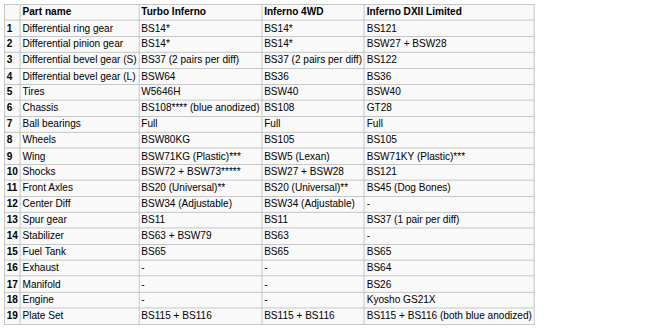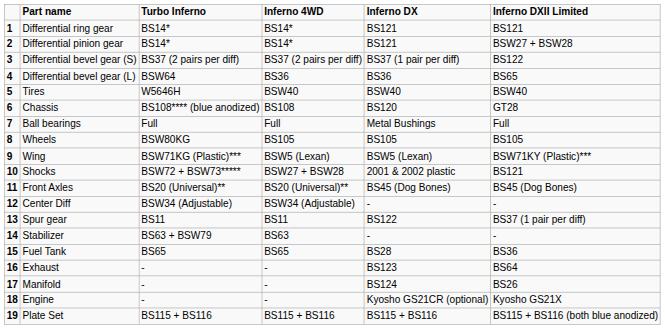+ column: Inferno DX | BS121 | BS121 | BS37 (1 pair per diff) | BS36 | BSW40 | BS120 | Metal Bushings | BS105 | BSW5 (Lexan) | 2001 & 2002 plastic | BS45 (Dog Bones) | - | BS122 | - | BS28 | BS123 | BS124 | Kyosho GS21CR (optional) | BS115 + BS116
Differential bevel gear (L) | Inferno DXII Limited: BS36 -> BS65
Fuel Tank | Inferno DXII Limited: BS65 -> BS36
